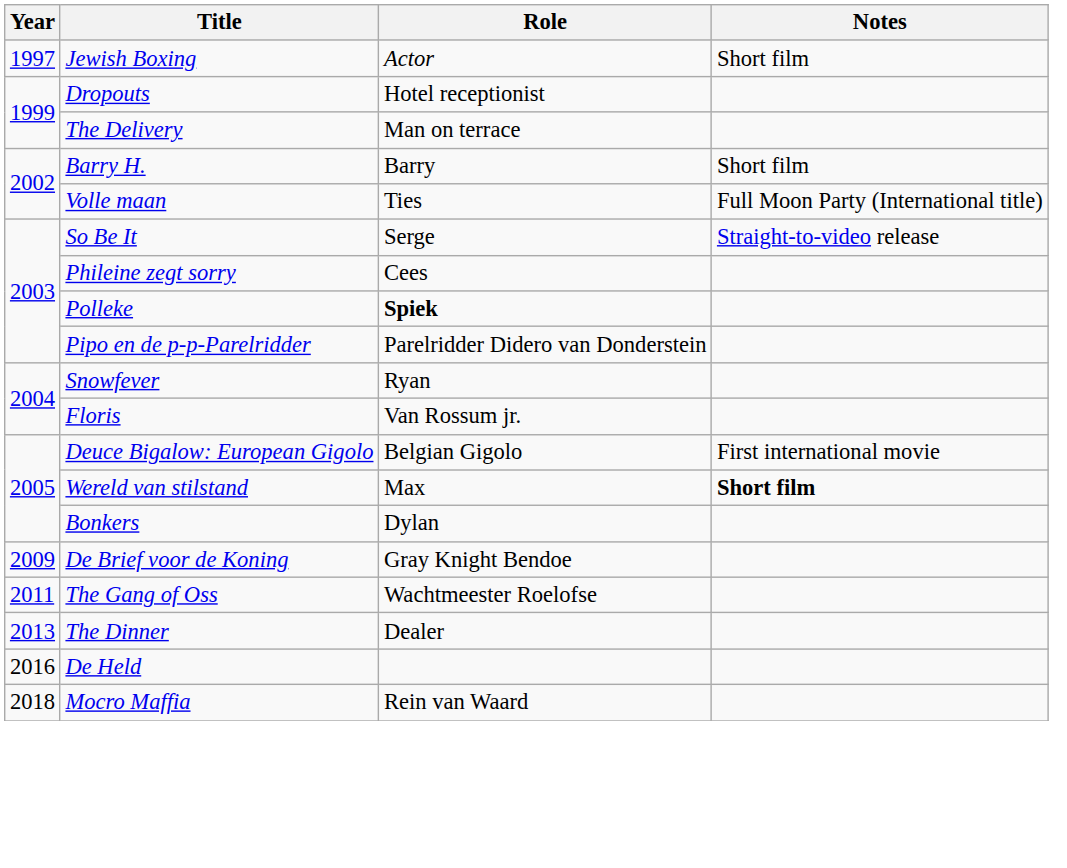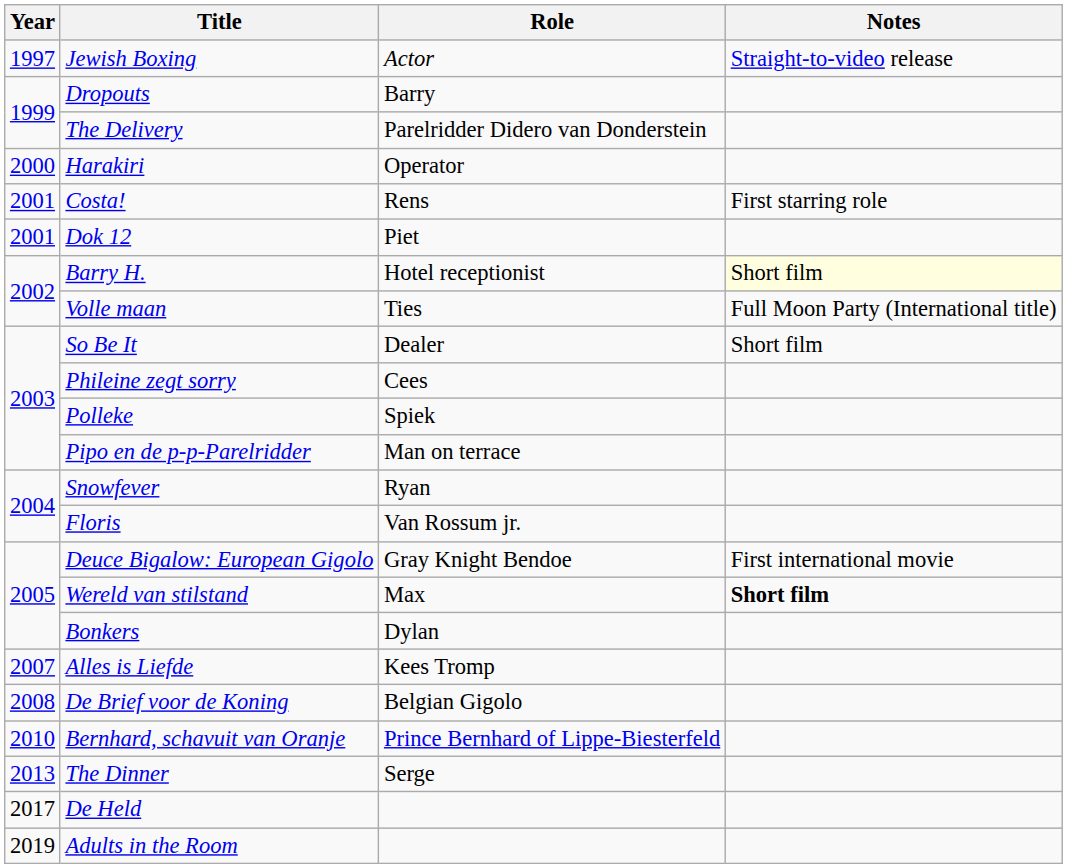Jewish Boxing | Notes: Short film -> Straight-to-video release
Dropouts | Role: Hotel receptionist -> Barry
The Delivery | Role: Man on terrace -> Parelridder Didero van Donderstein
+ row: 2000 | Harakiri | Operator
+ row: 2001 | Costa! | Rens | First starring role
+ row: 2001 | Dok 12 | Piet
Barry H. | Role: Barry -> Hotel receptionist
Barry H. | Notes: no background -> lightyellow background
So Be It | Role: Serge -> Dealer
So Be It | Notes: Straight-to-video release -> Short film
Polleke | Role: bold -> normal
Pipo en de p-p-Parelridder | Role: Parelridder Didero van Donderstein -> Man on terrace
Deuce Bigalow: European Gigolo | Role: Belgian Gigolo -> Gray Knight Bendoe
+ row: 2007 | Alles is Liefde | Kees Tromp
De Brief voor de Koning | Year: 2009 -> 2008
De Brief voor de Koning | Role: Gray Knight Bendoe -> Belgian Gigolo
+ row: 2010 | Bernhard, schavuit van Oranje | Prince Bernhard of Lippe-Biesterfeld
- row: 2011 | The Gang of Oss | Wachtmeester Roelofse
The Dinner | Role: Dealer -> Serge
De Held | Year: 2016 -> 2017
- row: 2018 | Mocro Maffia | Rein van Waard
+ row: 2019 | Adults in the Room
